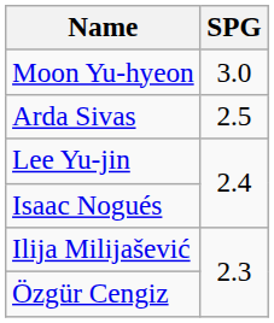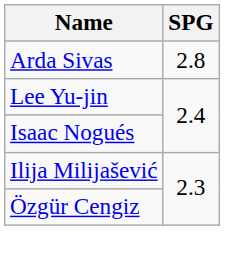- row: Moon Yu-hyeon | 3.0
Arda Sivas | SPG: 2.5 -> 2.8
